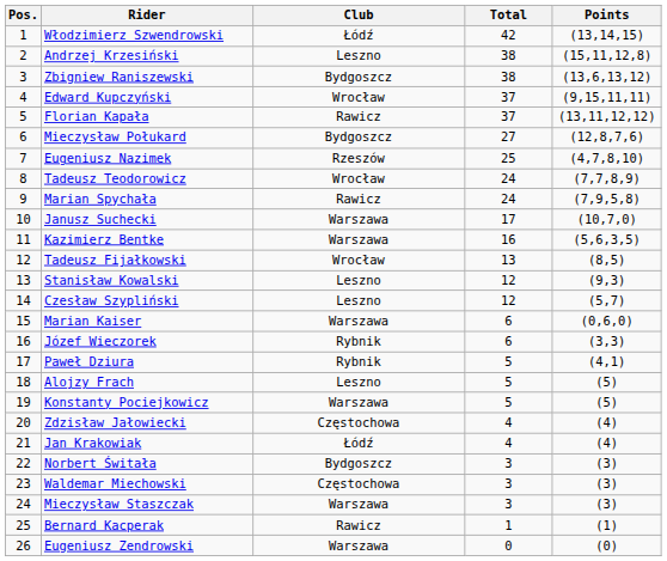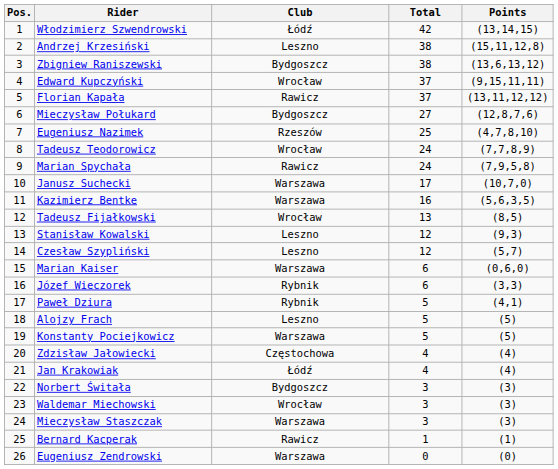Waldemar Miechowski | Club: Częstochowa -> Wrocław
